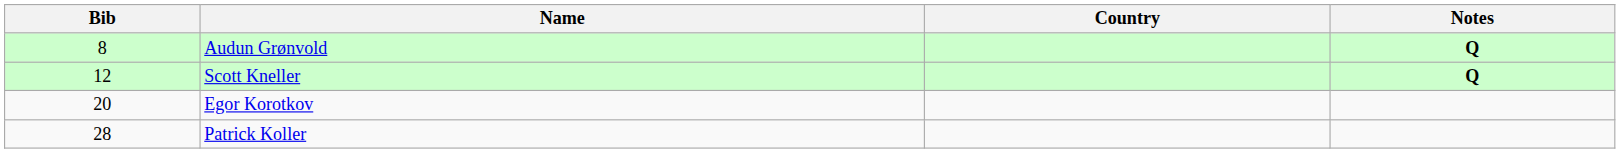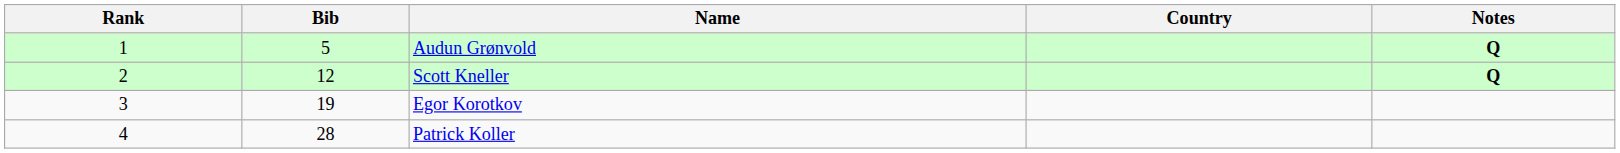+ column: Rank | 1 | 2 | 3 | 4
Audun Grønvold | Bib: 8 -> 5
Egor Korotkov | Bib: 20 -> 19
